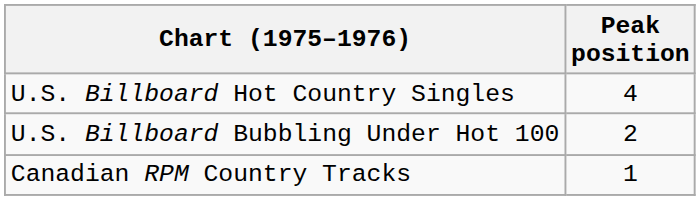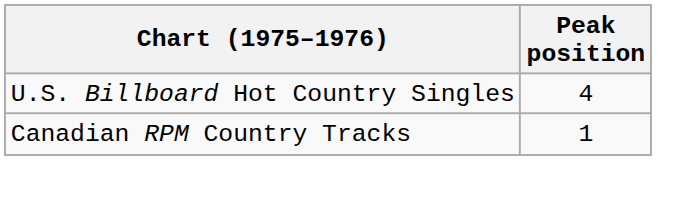- row: U.S. Billboard Bubbling Under Hot 100 | 2
